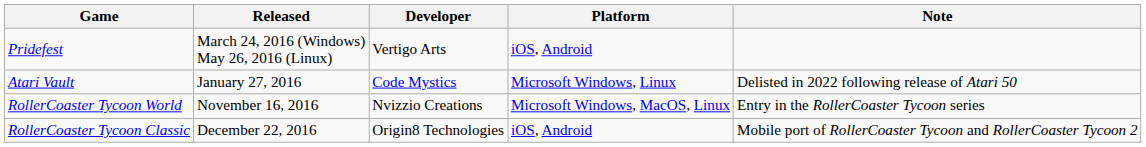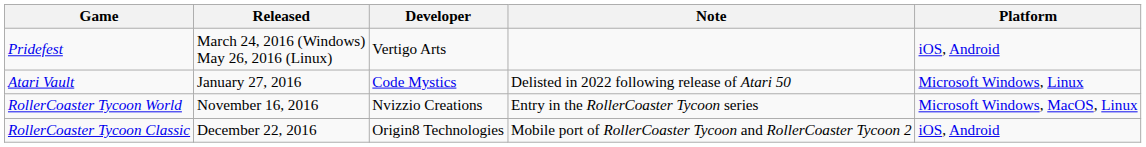columns swapped: Platform <-> Note
